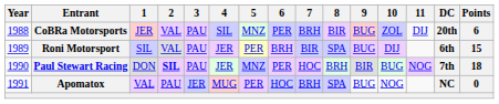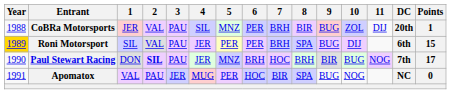CoBRa Motorsports | Points: 6 -> 1
Roni Motorsport | Year: no background -> gold background
Roni Motorsport | 6: BRH -> PER
Roni Motorsport | 7: BIR -> BRH
Paul Stewart Racing | 6: PER -> BRH
Paul Stewart Racing | Points: 18 -> 17
Apomatox | 7: BRH -> BIR
